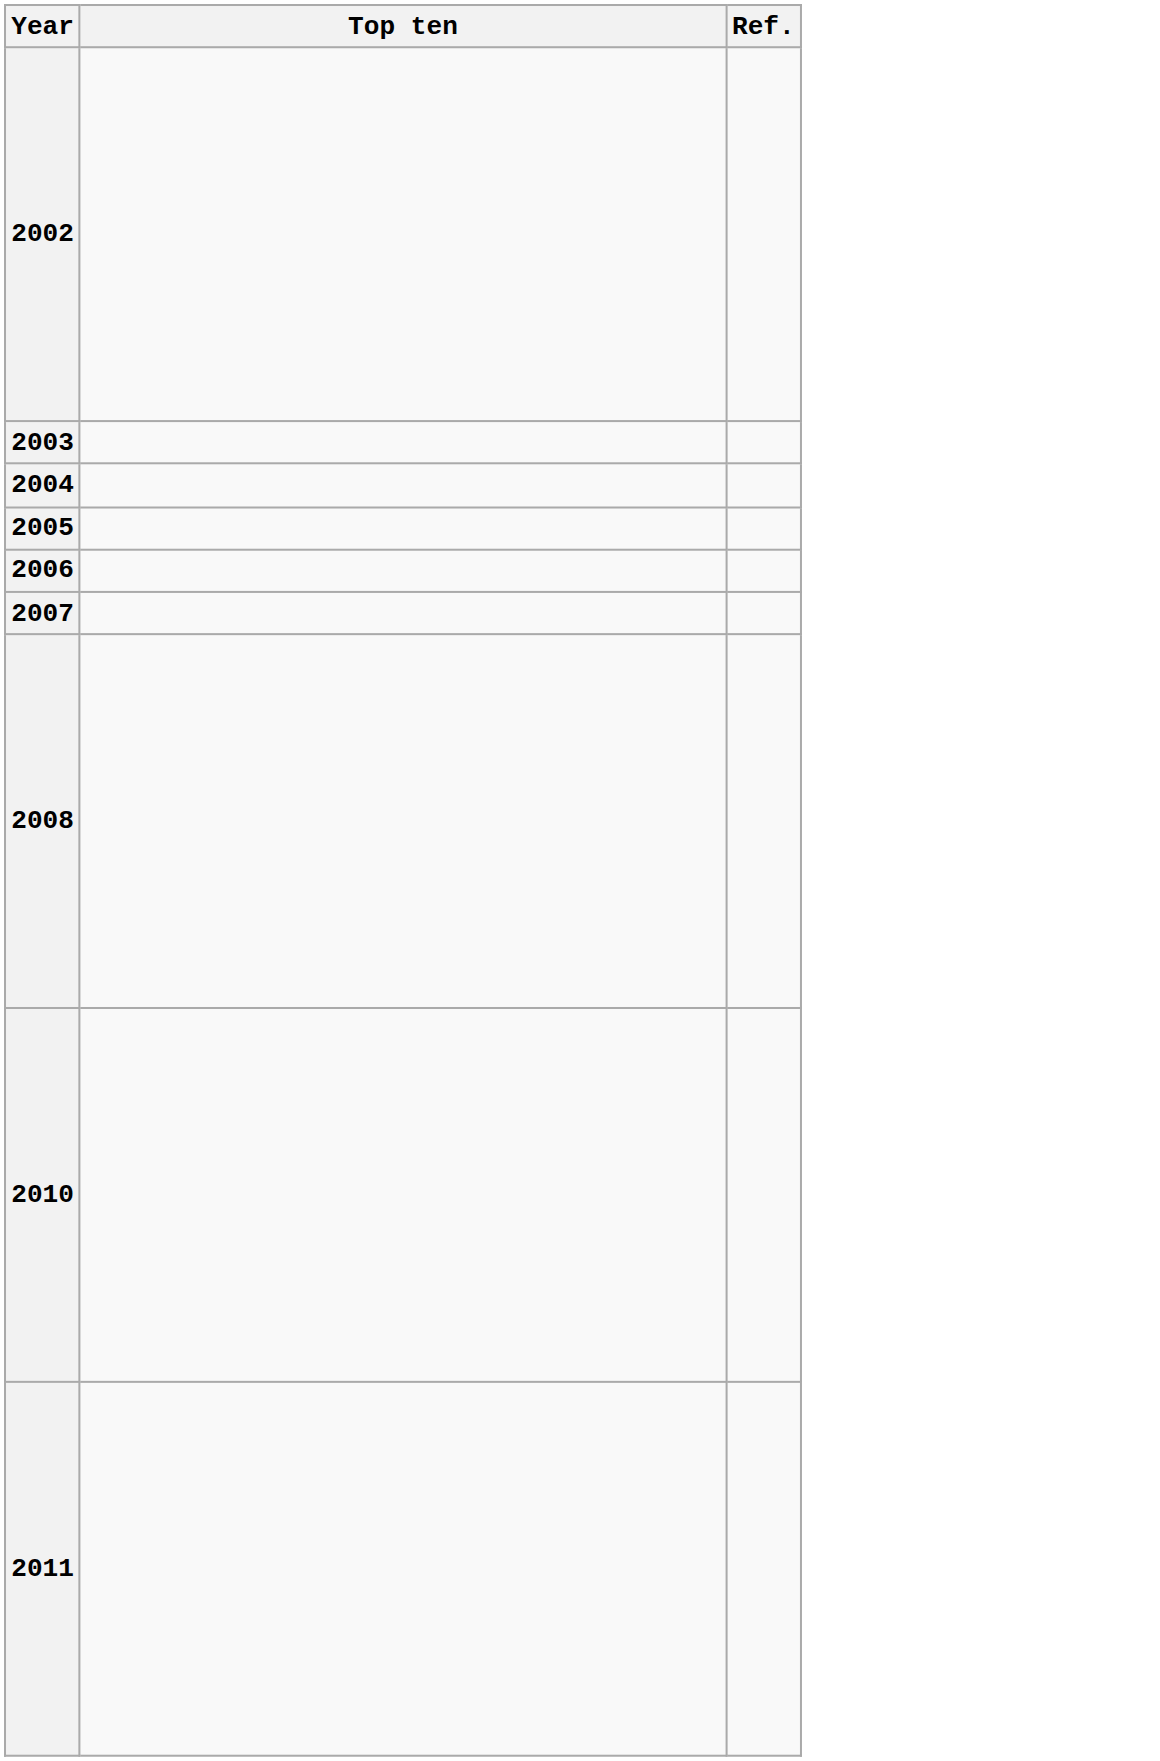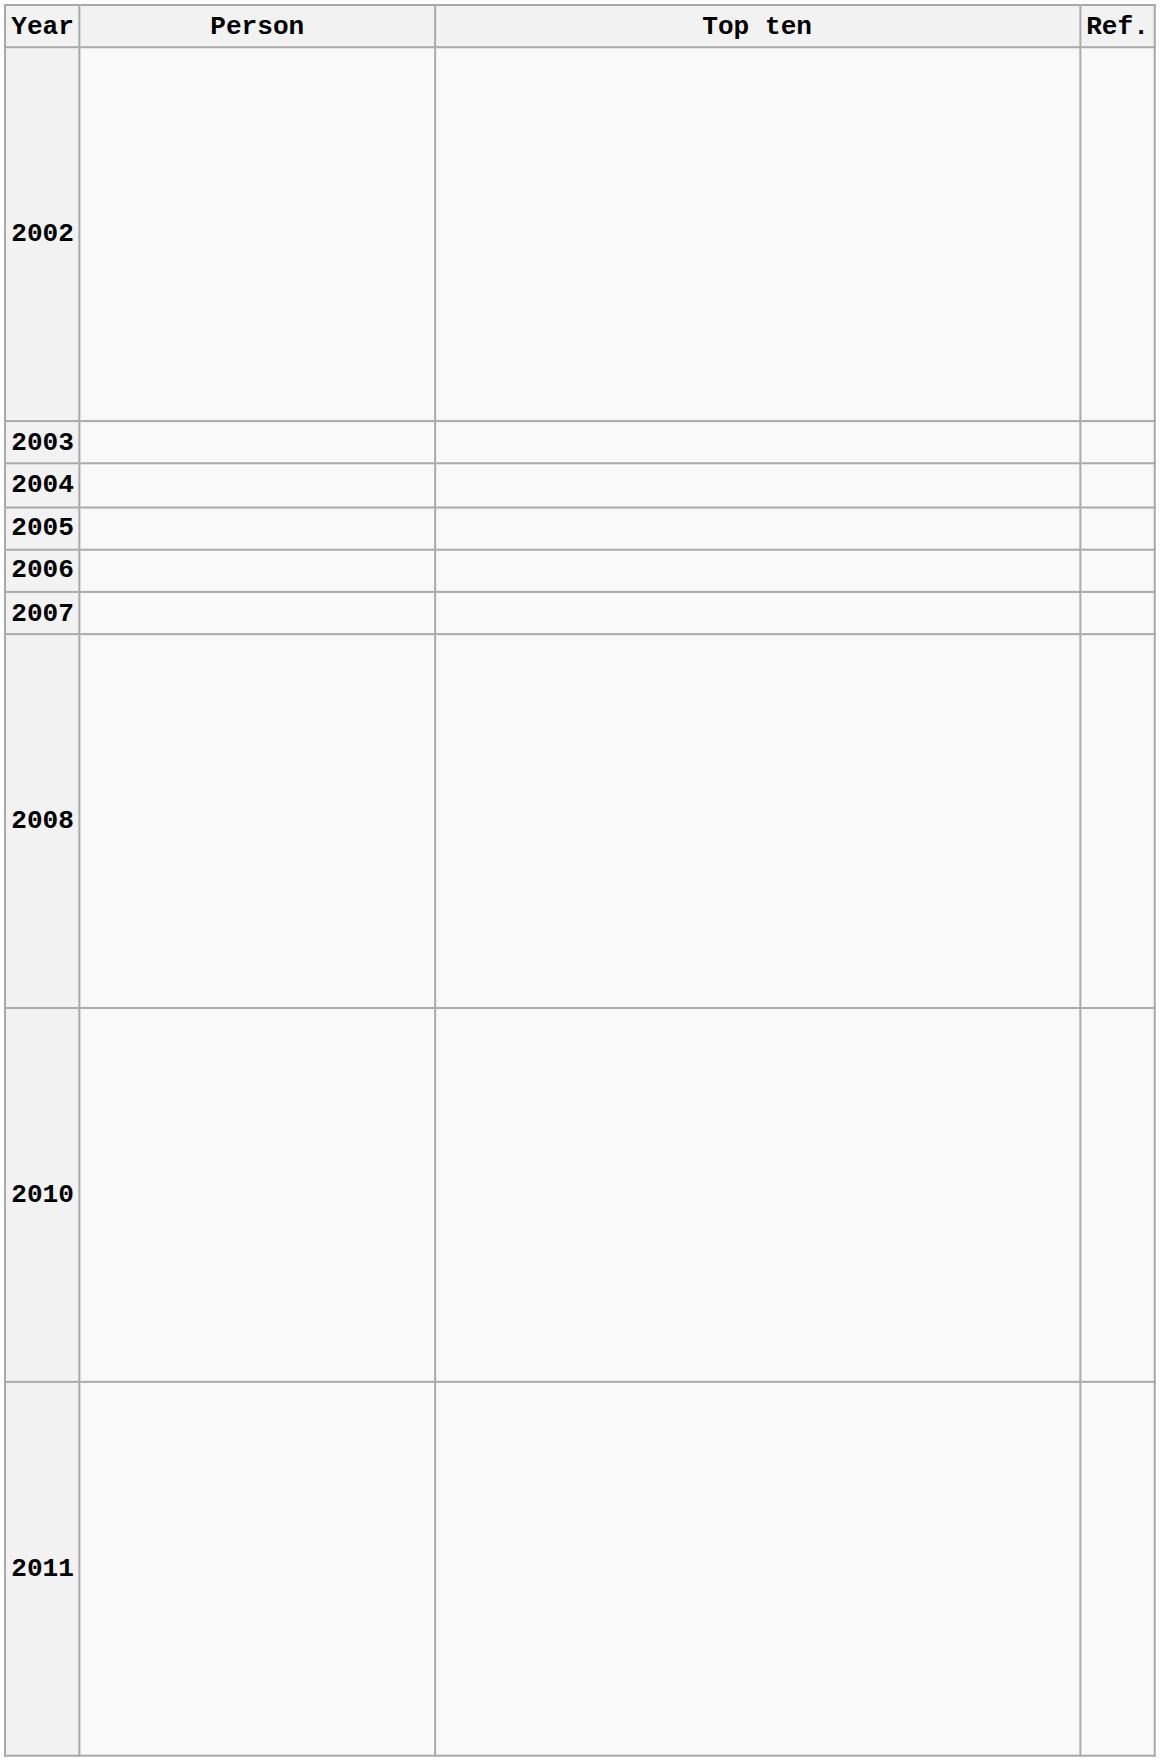+ column: Person
